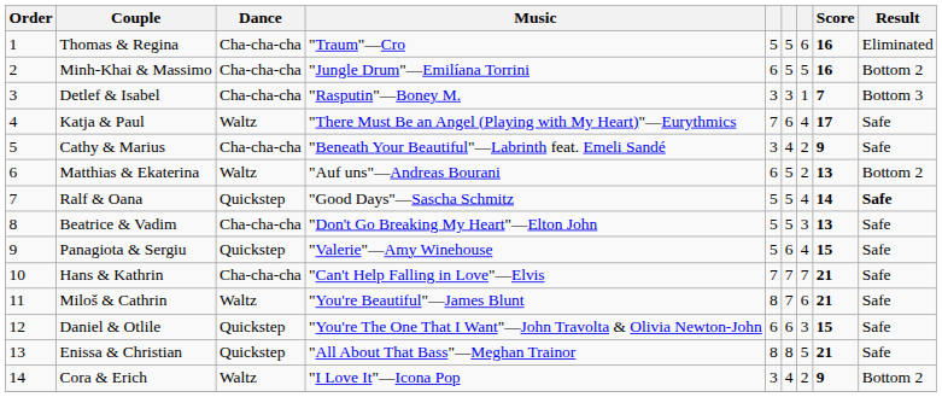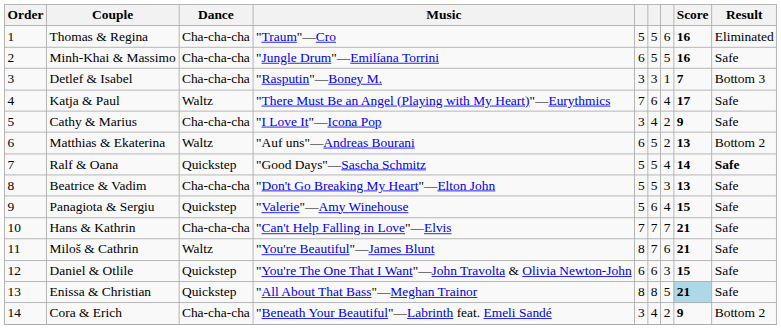Minh-Khai & Massimo | Result: Bottom 2 -> Safe
Cathy & Marius | Music: "Beneath Your Beautiful"—Labrinth feat. Emeli Sandé -> "I Love It"—Icona Pop
Enissa & Christian | Score: no background -> lightblue background
Cora & Erich | Dance: Waltz -> Cha-cha-cha
Cora & Erich | Music: "I Love It"—Icona Pop -> "Beneath Your Beautiful"—Labrinth feat. Emeli Sandé
